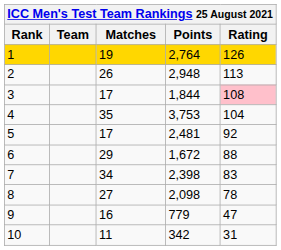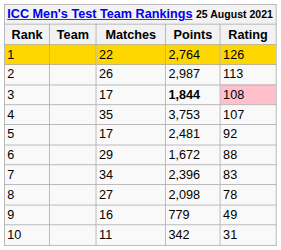1 | Matches: 19 -> 22
2 | Points: 2,948 -> 2,987
3 | Points: normal -> bold
4 | Rating: 104 -> 107
7 | Points: 2,398 -> 2,396
9 | Rating: 47 -> 49
